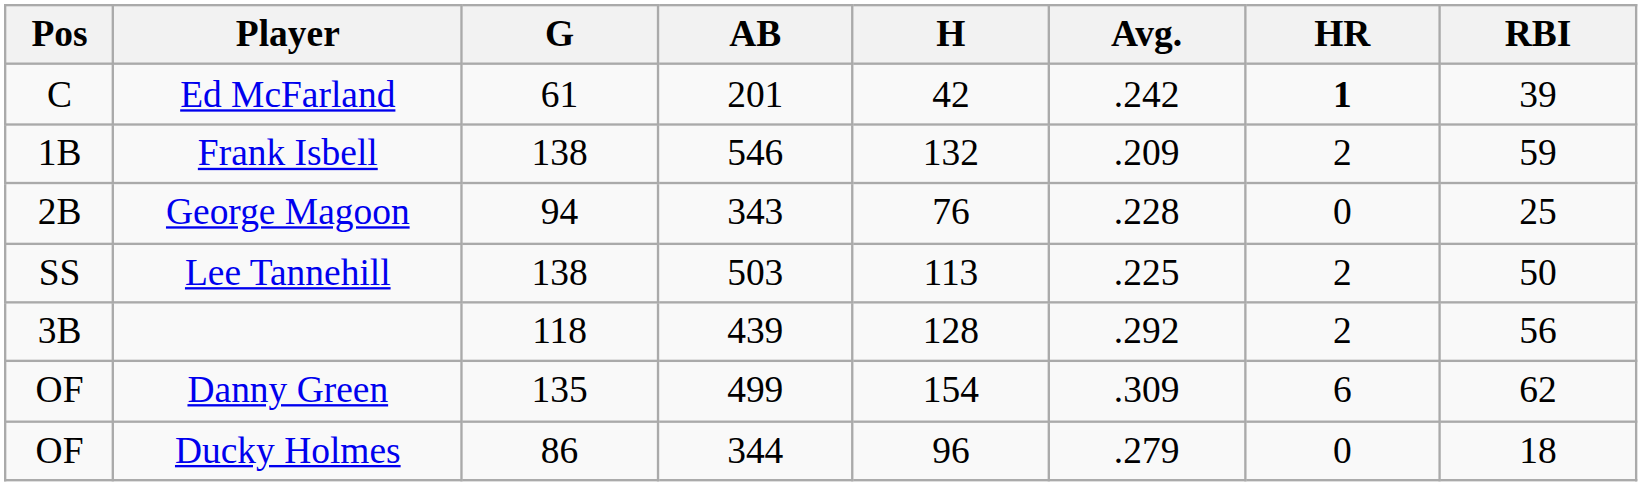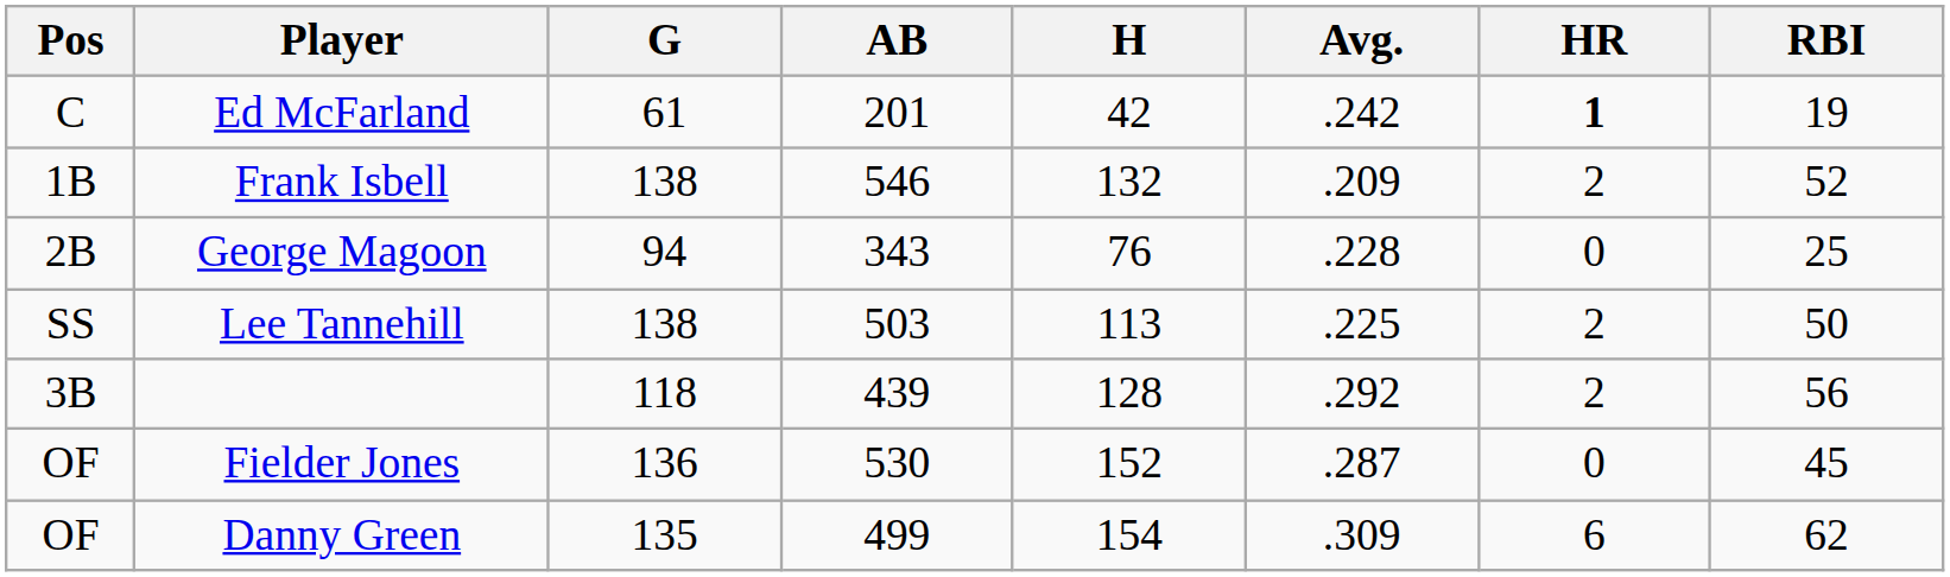Ed McFarland | RBI: 39 -> 19
Frank Isbell | RBI: 59 -> 52
+ row: OF | Fielder Jones | 136 | 530 | 152 | .287 | 0 | 45
- row: OF | Ducky Holmes | 86 | 344 | 96 | .279 | 0 | 18
